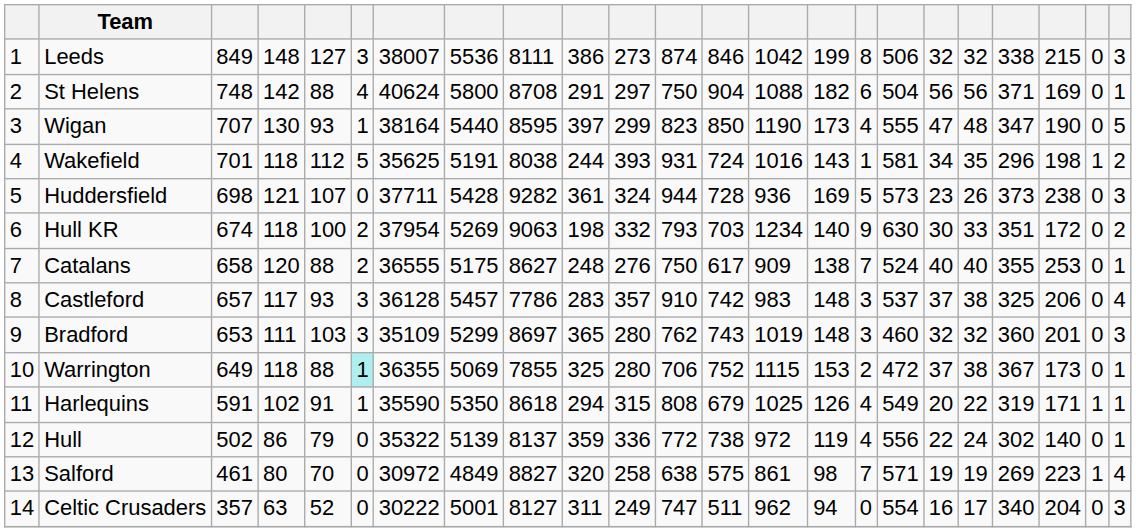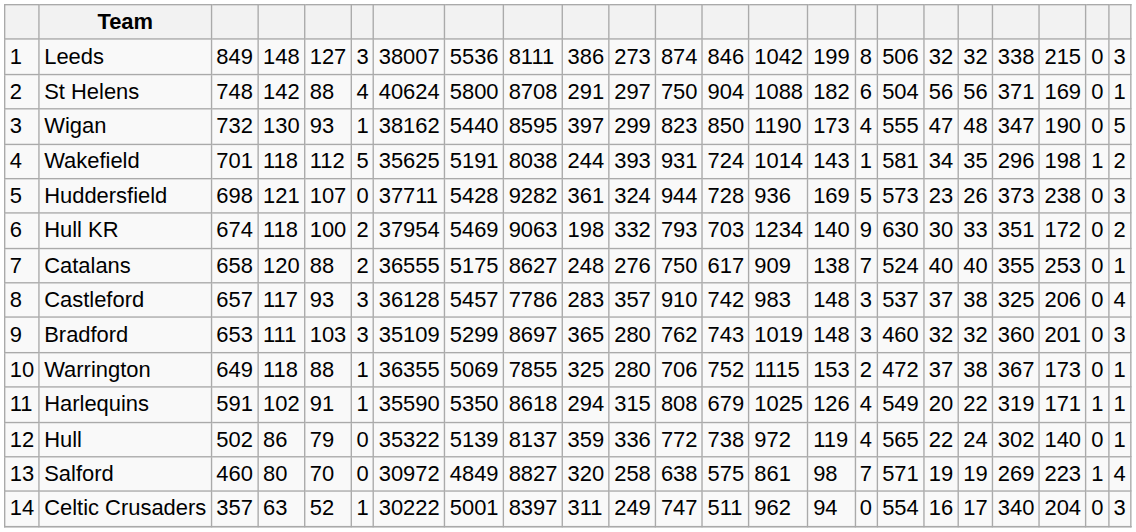Wigan | column 3: 707 -> 732
Wigan | column 7: 38164 -> 38162
Wakefield | column 14: 1016 -> 1014
Hull KR | column 8: 5269 -> 5469
Warrington | column 6: paleturquoise background -> no background
Hull | column 17: 556 -> 565
Salford | column 3: 461 -> 460
Celtic Crusaders | column 6: 0 -> 1
Celtic Crusaders | column 9: 8127 -> 8397
